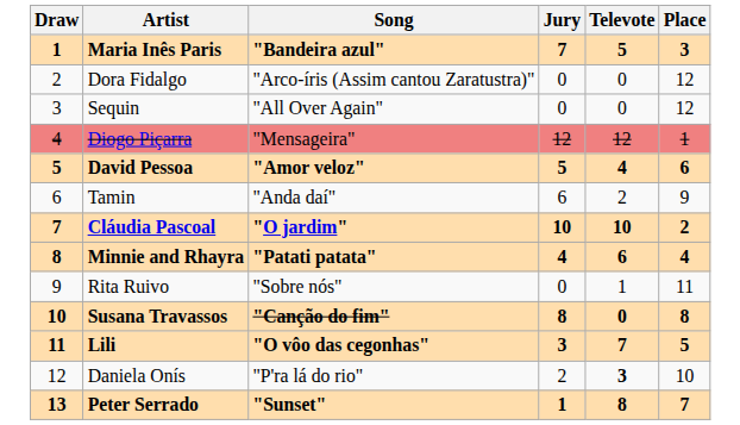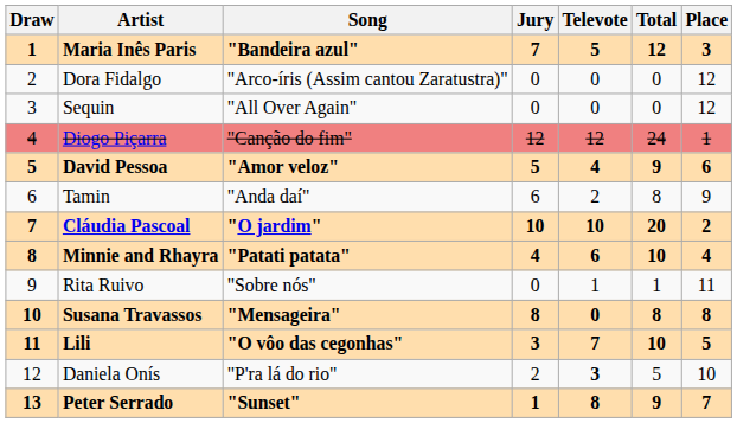+ column: Total | 12 | 0 | 0 | 24 | 9 | 8 | 20 | 10 | 1 | 8 | 10 | 5 | 9
Diogo Piçarra | Song: "Mensageira" -> "Canção do fim"
Susana Travassos | Song: "Canção do fim" -> "Mensageira"
